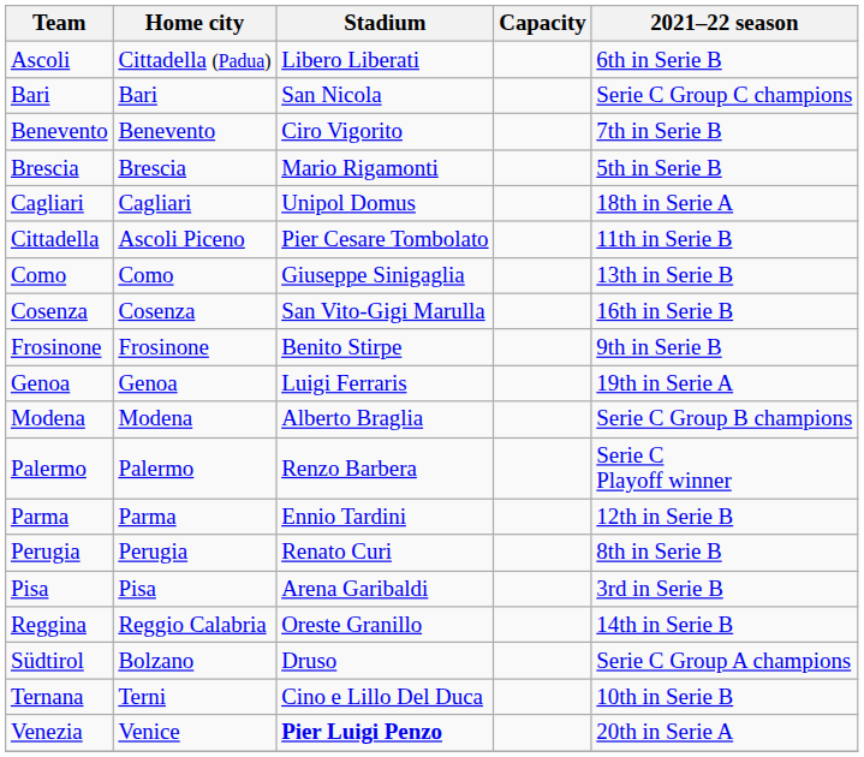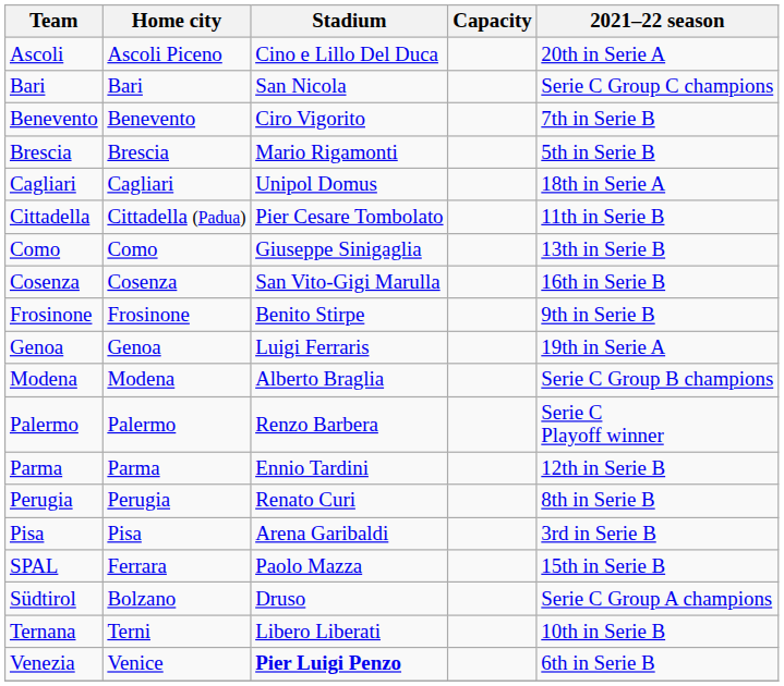Ascoli | Home city: Cittadella (Padua) -> Ascoli Piceno
Ascoli | Stadium: Libero Liberati -> Cino e Lillo Del Duca
Ascoli | 2021–22 season: 6th in Serie B -> 20th in Serie A
Cittadella | Home city: Ascoli Piceno -> Cittadella (Padua)
- row: Reggina | Reggio Calabria | Oreste Granillo | 14th in Serie B
+ row: SPAL | Ferrara | Paolo Mazza | 15th in Serie B
Ternana | Stadium: Cino e Lillo Del Duca -> Libero Liberati
Venezia | 2021–22 season: 20th in Serie A -> 6th in Serie B
